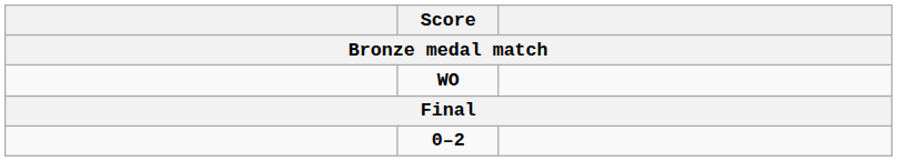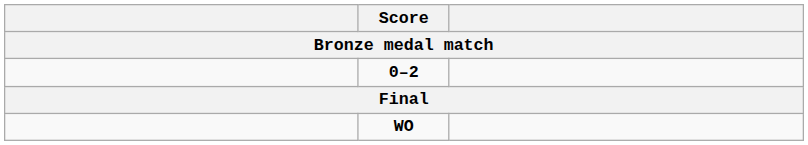rows swapped: WO <-> 0–2
